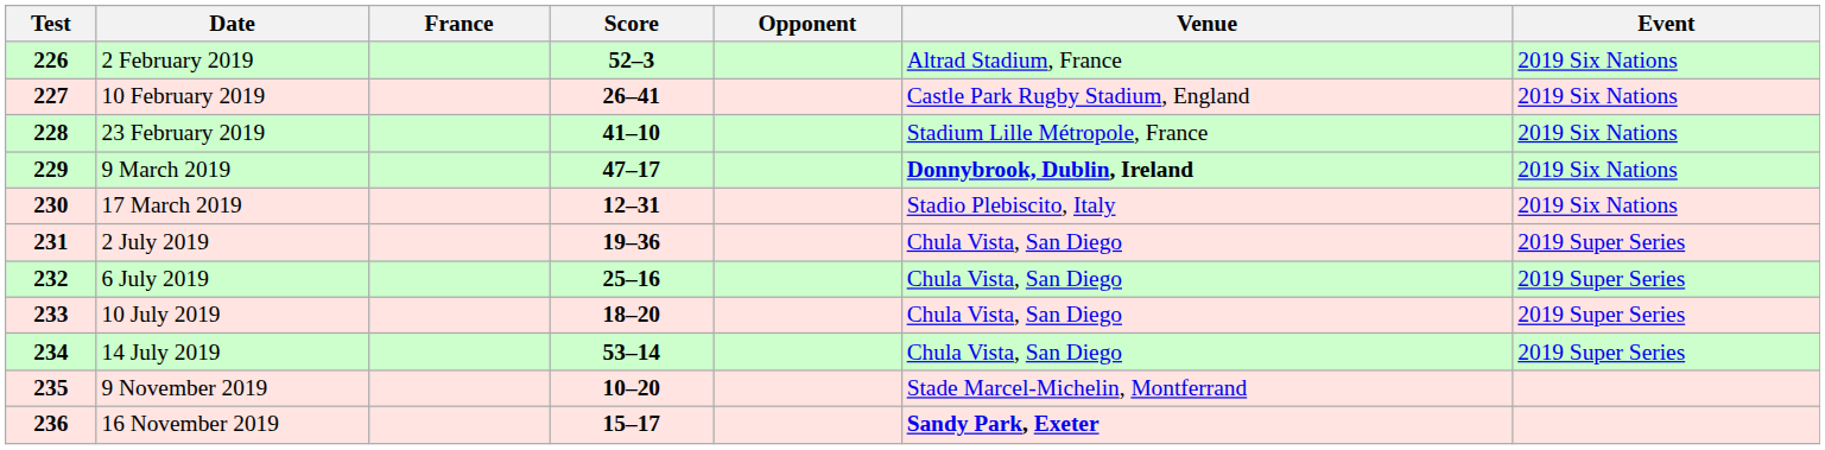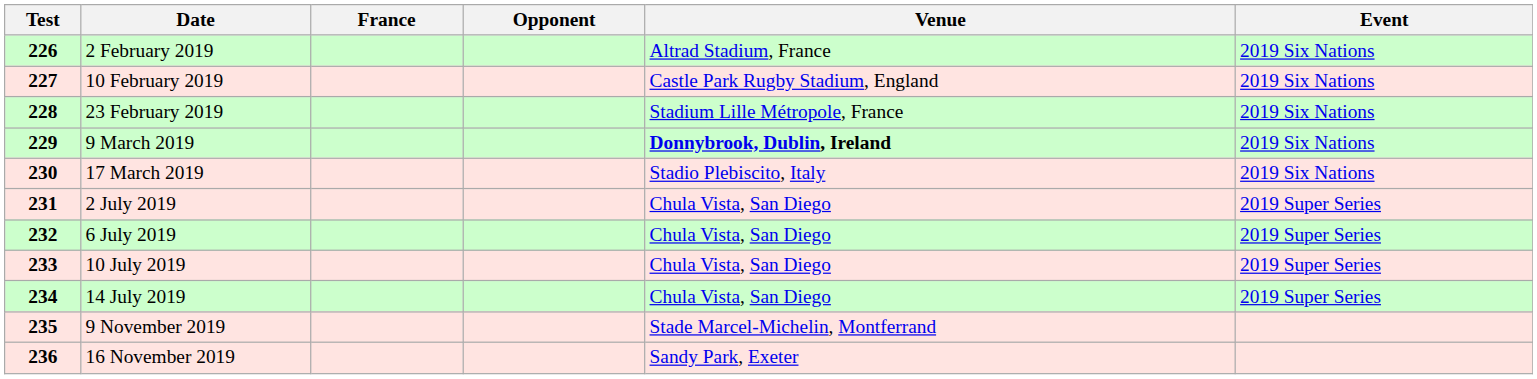- column: Score | 52–3 | 26–41 | 41–10 | 47–17 | 12–31 | 19–36 | 25–16 | 18–20 | 53–14 | 10–20 | 15–17
16 November 2019 | Venue: bold -> normal
